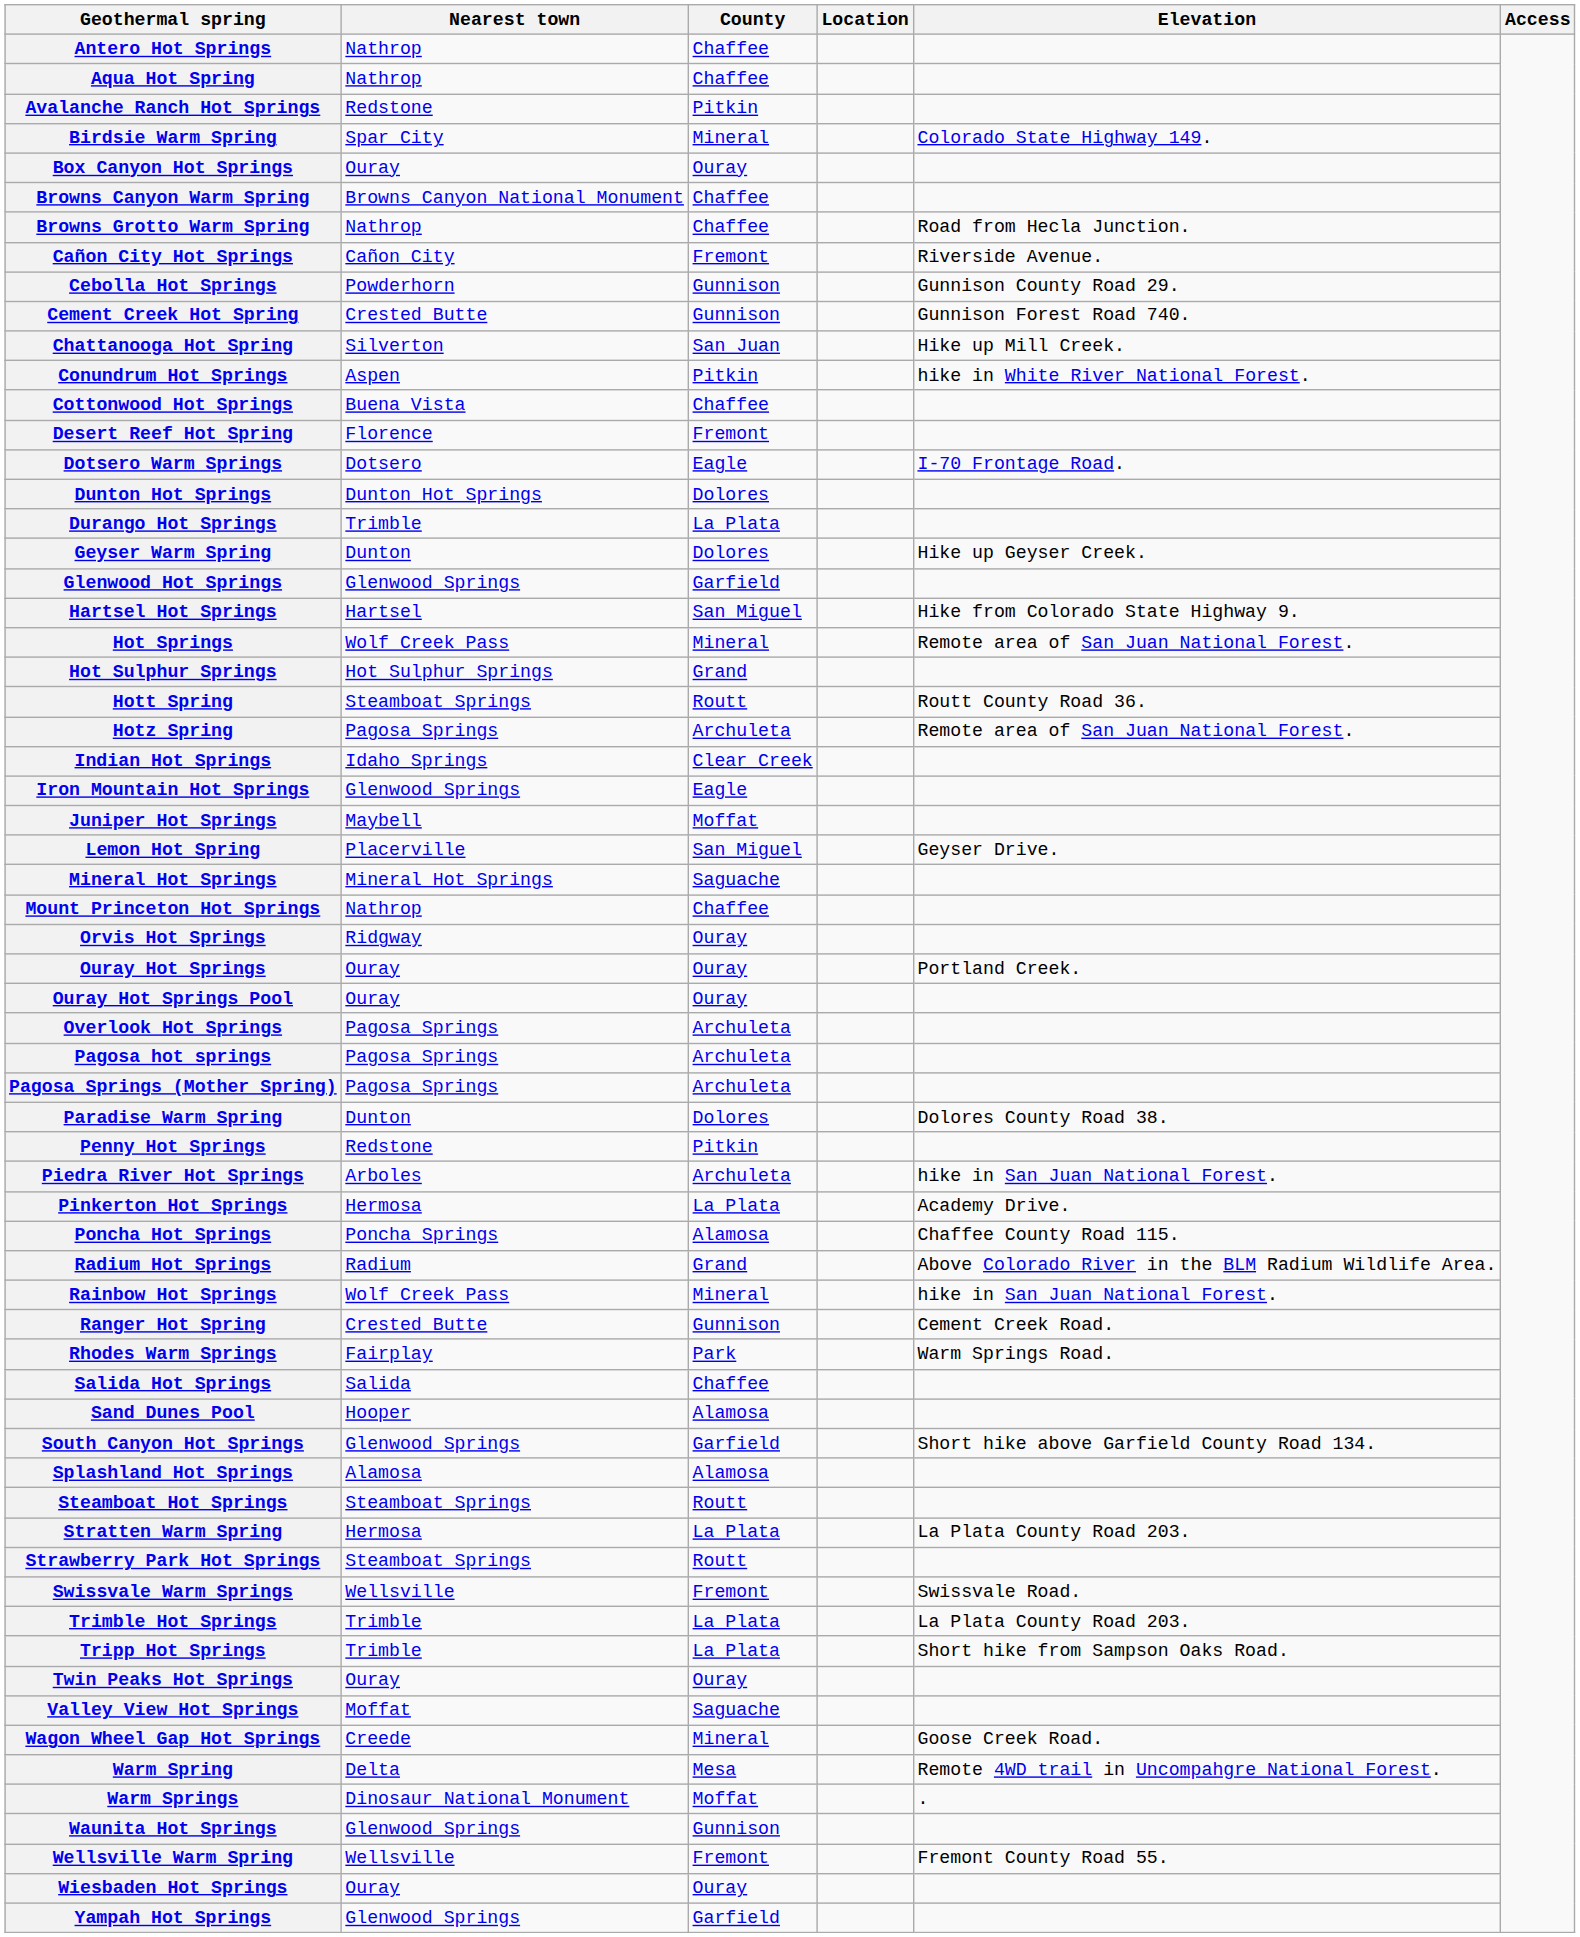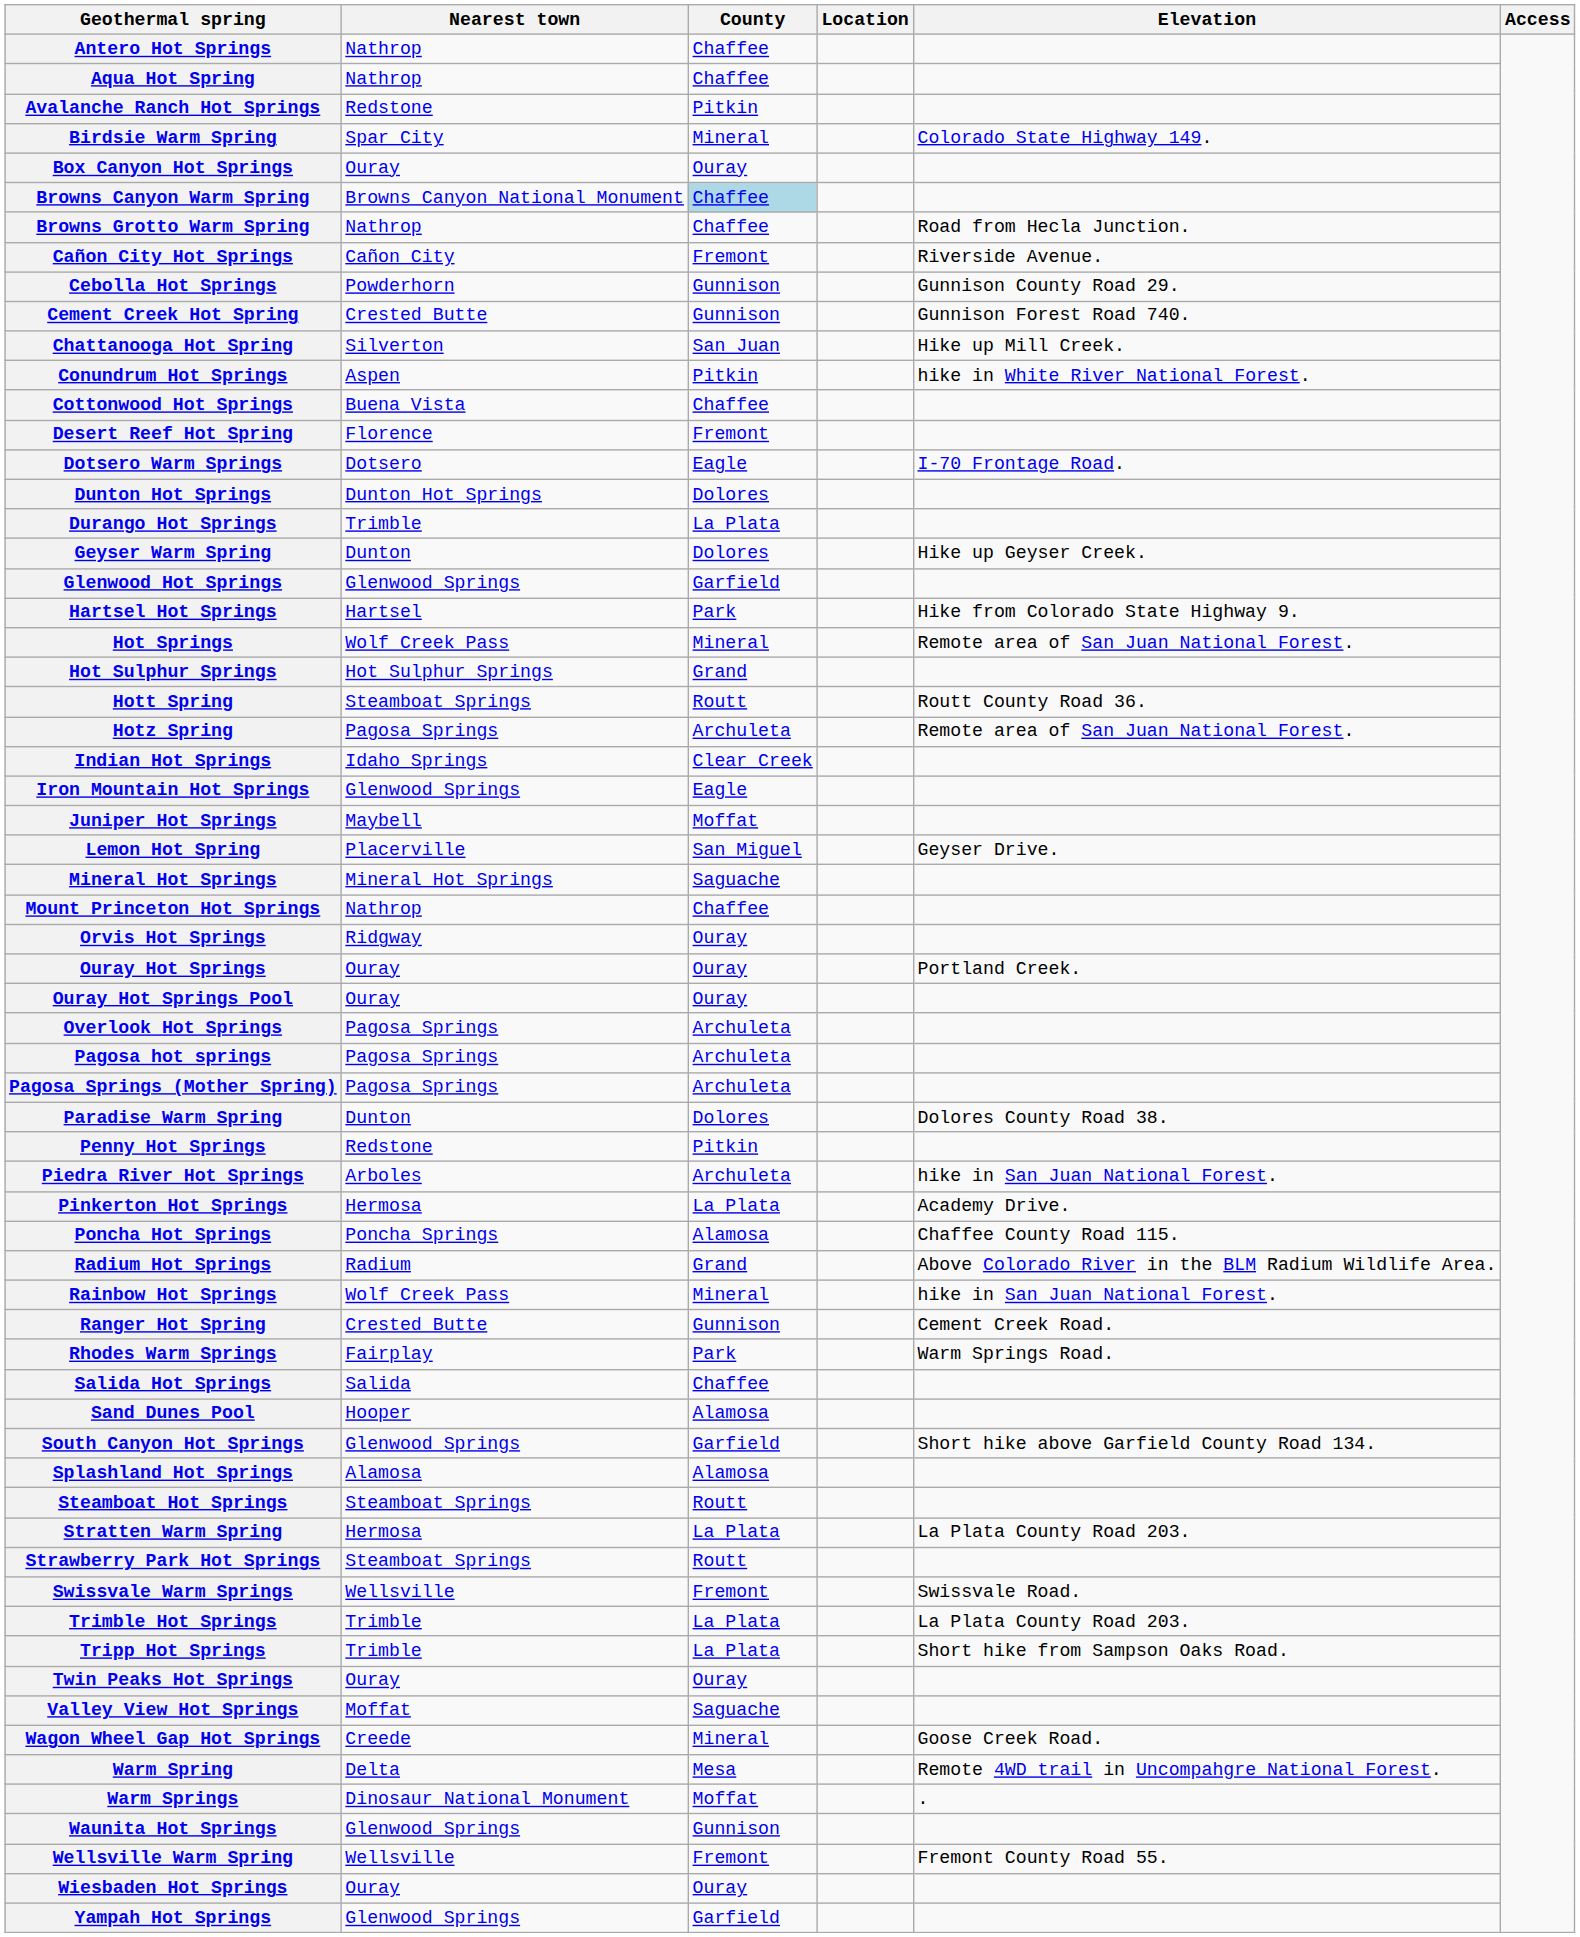Browns Canyon Warm Spring | County: no background -> lightblue background
Hartsel Hot Springs | County: San Miguel -> Park
